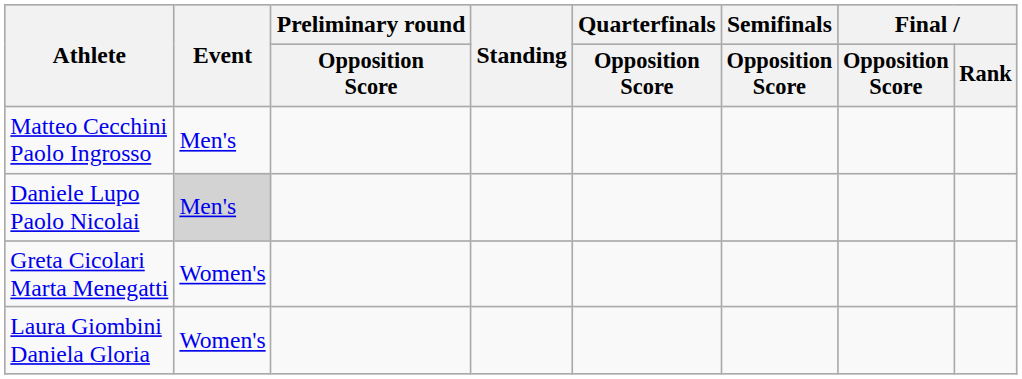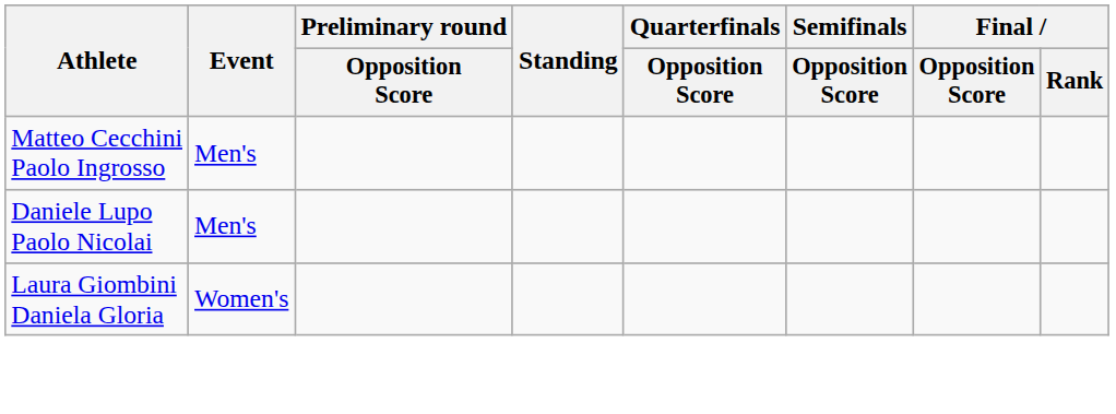Daniele Lupo Paolo Nicolai | Event: lightgrey background -> no background
- row: Greta Cicolari Marta Menegatti | Women's
